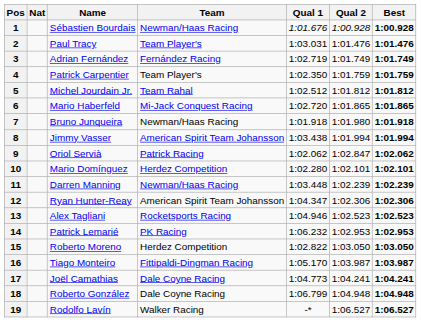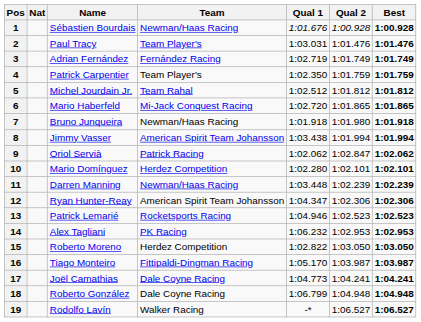13 | Name: Alex Tagliani -> Patrick Lemarié
14 | Name: Patrick Lemarié -> Alex Tagliani
